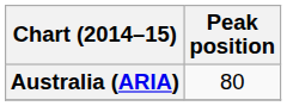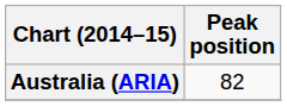Australia (ARIA) | Peak position: 80 -> 82
